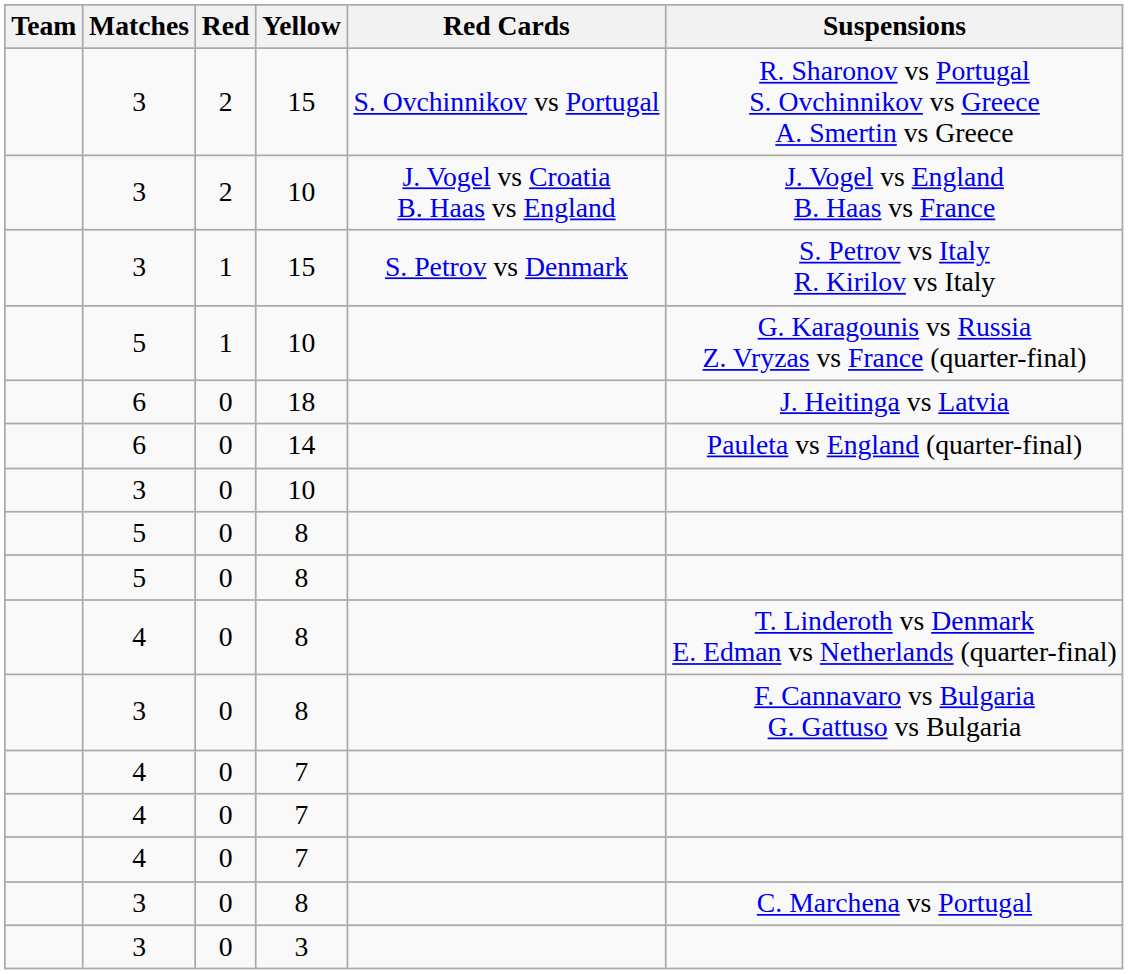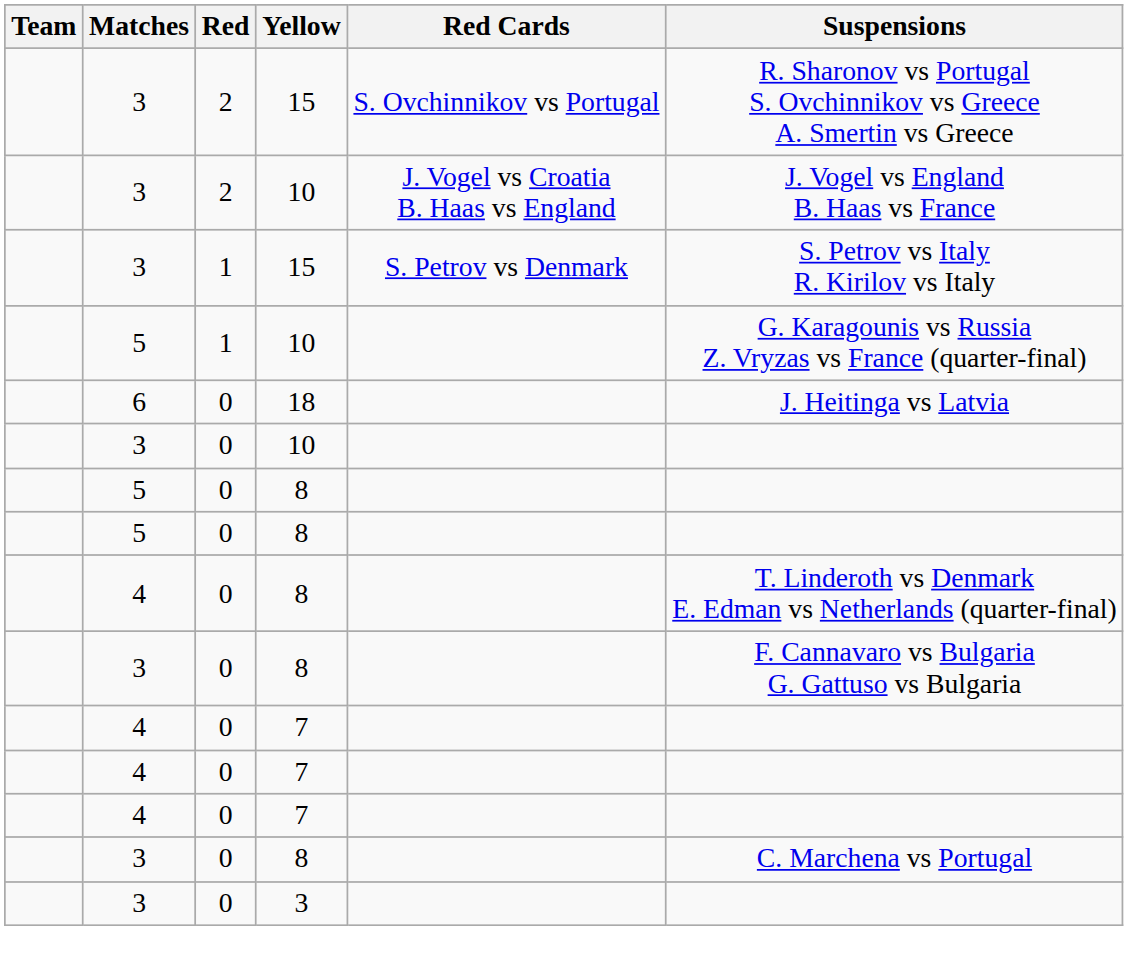- row: 6 | 0 | 14 | Pauleta vs England (quarter-final)
